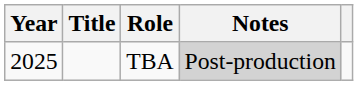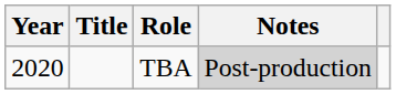TBA | Year: 2025 -> 2020
